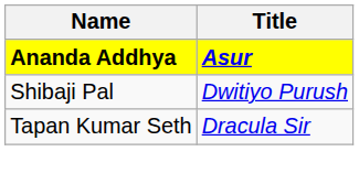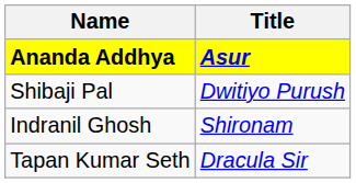+ row: Indranil Ghosh | Shironam
